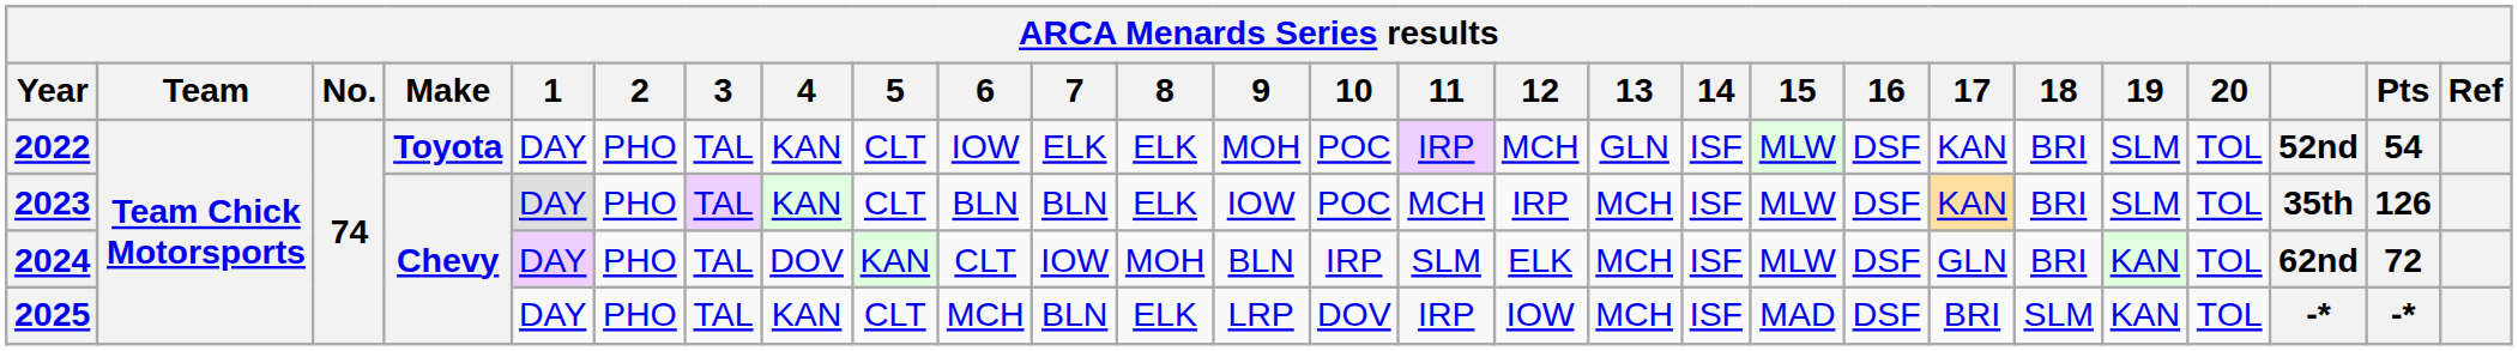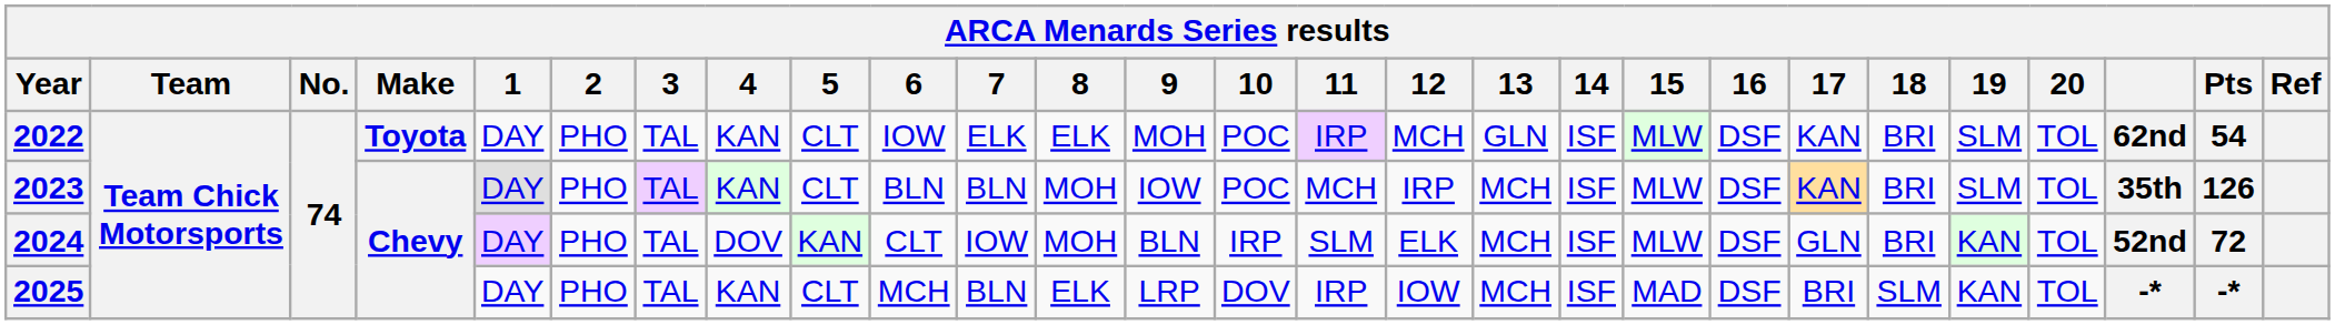2022 | column 25: 52nd -> 62nd
2023 | 8: ELK -> MOH
2024 | column 25: 62nd -> 52nd
